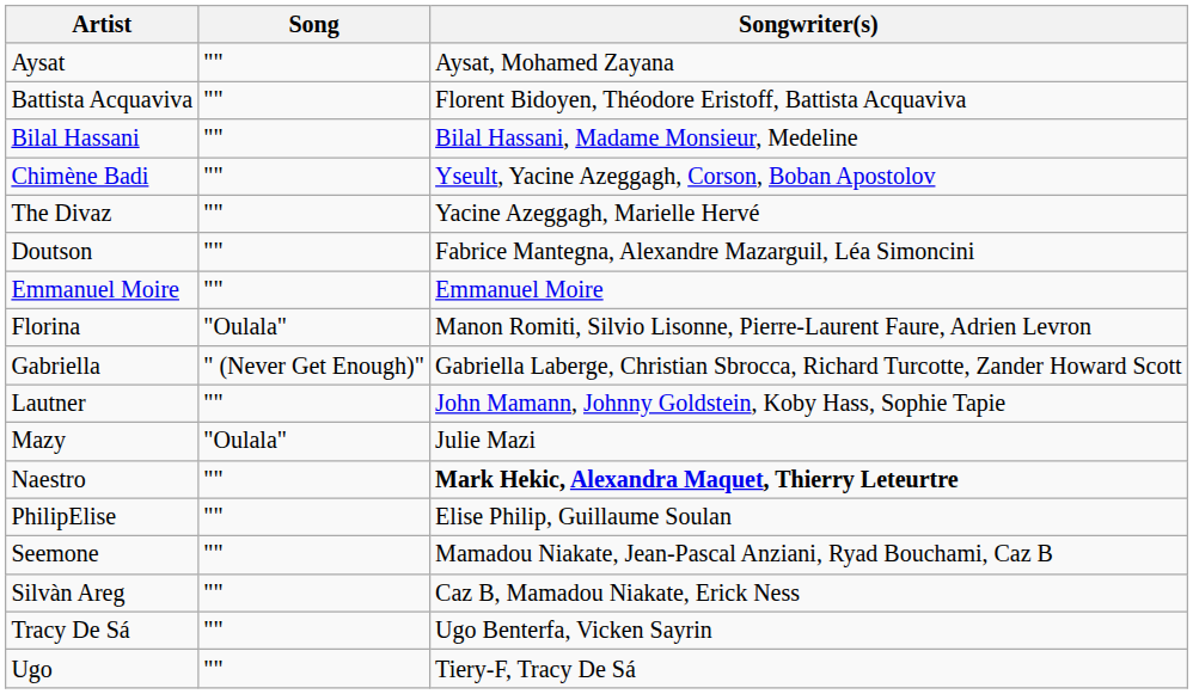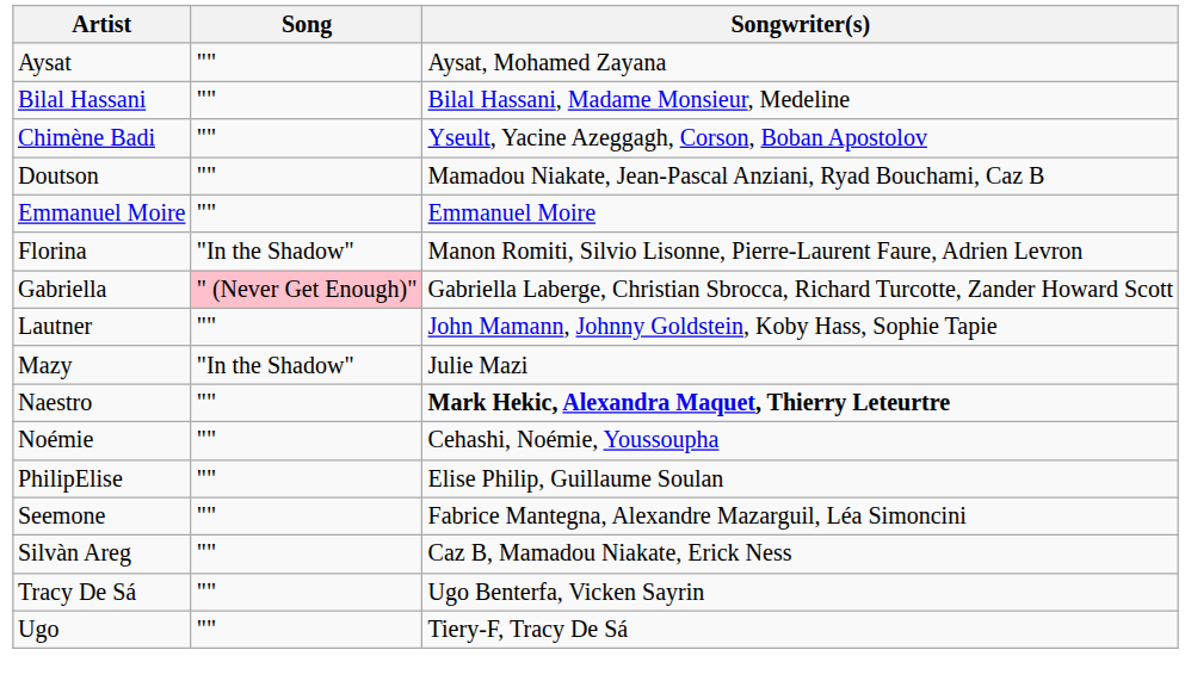- row: Battista Acquaviva | "" | Florent Bidoyen, Théodore Eristoff, Battista Acquaviva
- row: The Divaz | "" | Yacine Azeggagh, Marielle Hervé
Doutson | Songwriter(s): Fabrice Mantegna, Alexandre Mazarguil, Léa Simoncini -> Mamadou Niakate, Jean-Pascal Anziani, Ryad Bouchami, Caz B
Florina | Song: "Oulala" -> "In the Shadow"
Gabriella | Song: no background -> pink background
Mazy | Song: "Oulala" -> "In the Shadow"
+ row: Noémie | "" | Cehashi, Noémie, Youssoupha
Seemone | Songwriter(s): Mamadou Niakate, Jean-Pascal Anziani, Ryad Bouchami, Caz B -> Fabrice Mantegna, Alexandre Mazarguil, Léa Simoncini
